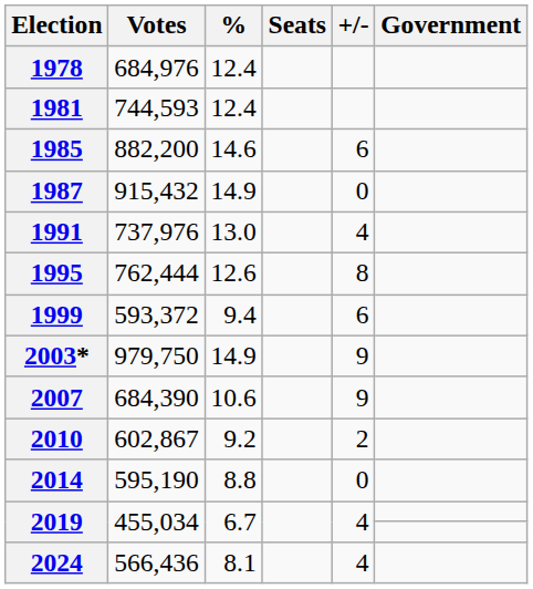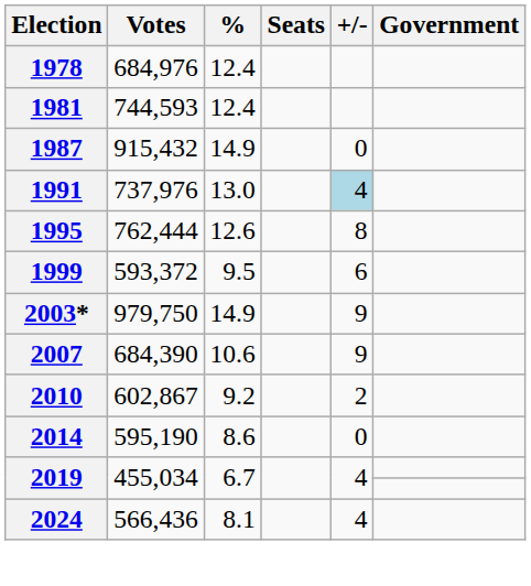- row: 1985 | 882,200 | 14.6 | 6
1991 | +/-: no background -> lightblue background
1999 | %: 9.4 -> 9.5
2014 | %: 8.8 -> 8.6
